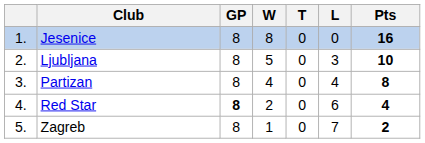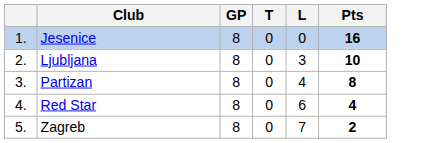- column: W | 8 | 5 | 4 | 2 | 1
Red Star | GP: bold -> normal
